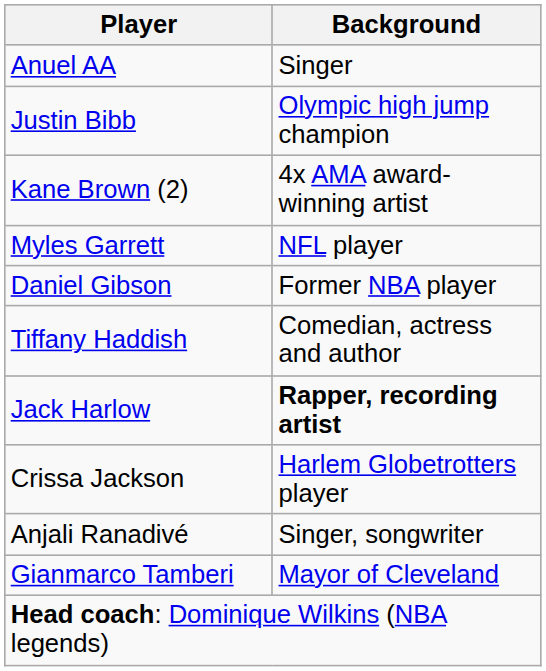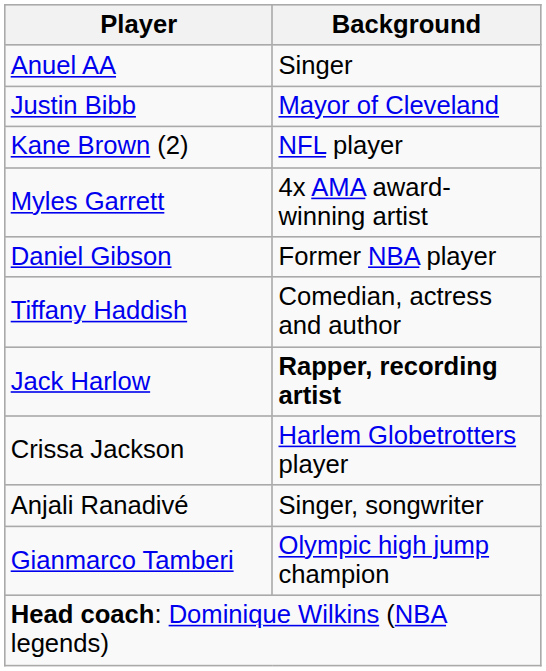Justin Bibb | Background: Olympic high jump champion -> Mayor of Cleveland
Kane Brown (2) | Background: 4x AMA award-winning artist -> NFL player
Myles Garrett | Background: NFL player -> 4x AMA award-winning artist
Gianmarco Tamberi | Background: Mayor of Cleveland -> Olympic high jump champion
